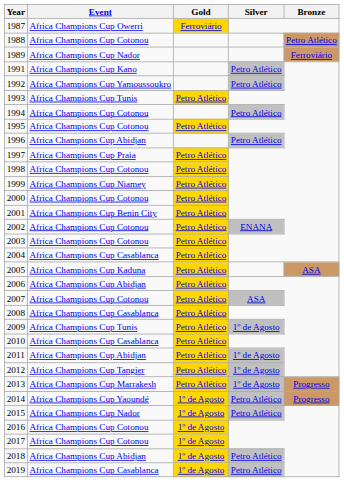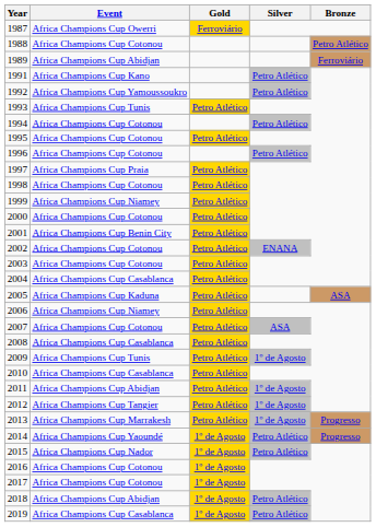1989 | Event: Africa Champions Cup Nador -> Africa Champions Cup Abidjan
1996 | Event: Africa Champions Cup Abidjan -> Africa Champions Cup Cotonou
2006 | Event: Africa Champions Cup Abidjan -> Africa Champions Cup Niamey
